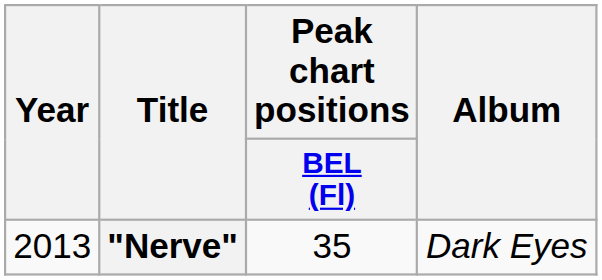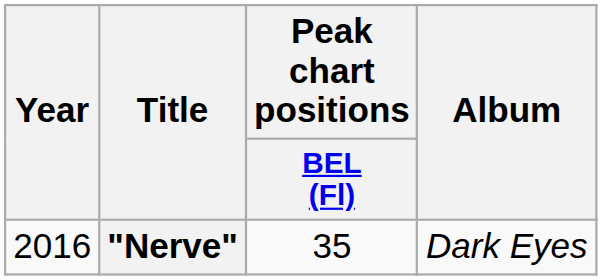"Nerve" | Year: 2013 -> 2016
